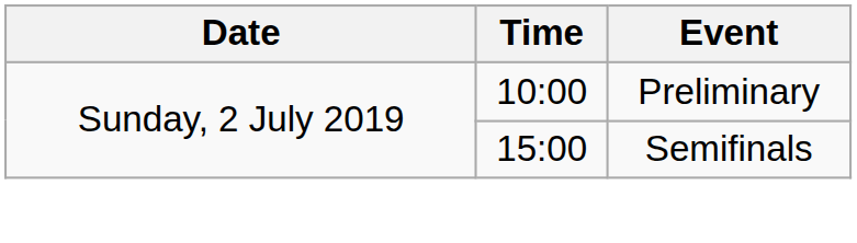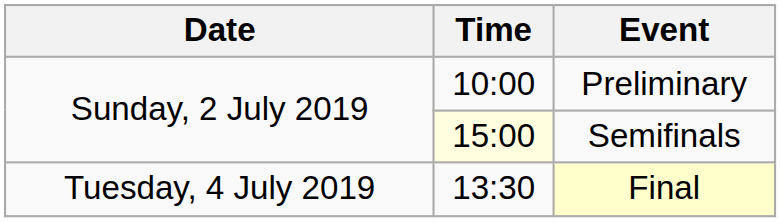Semifinals | Time: no background -> lightyellow background
+ row: Tuesday, 4 July 2019 | 13:30 | Final
